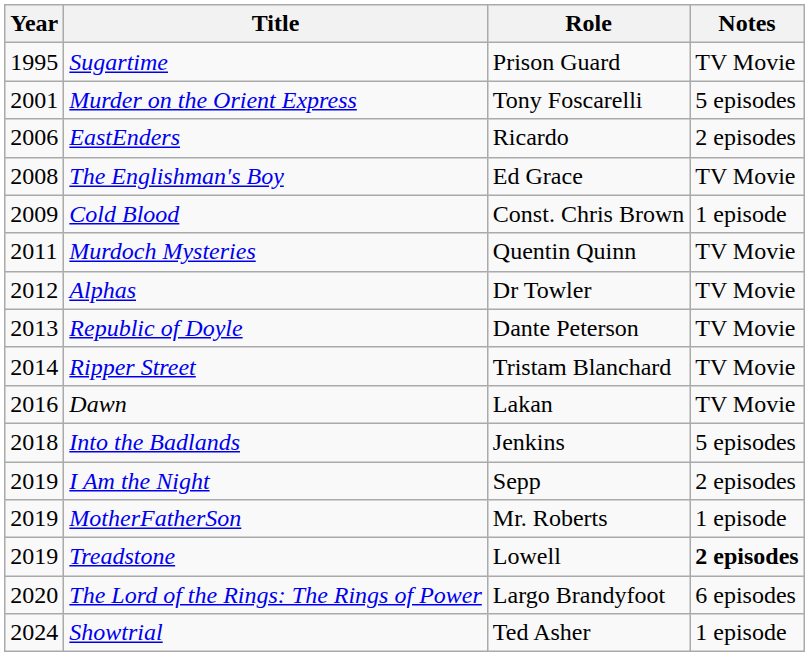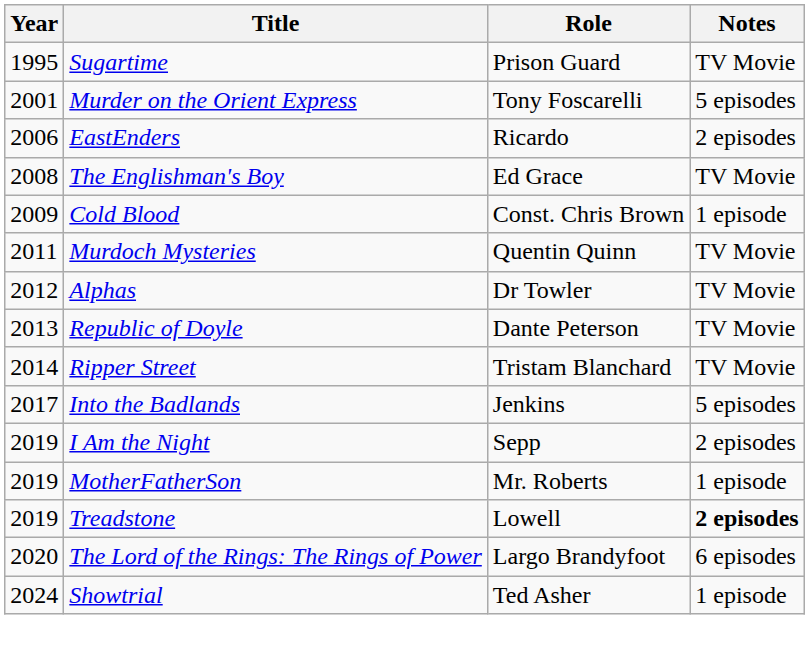- row: 2016 | Dawn | Lakan | TV Movie
Into the Badlands | Year: 2018 -> 2017
